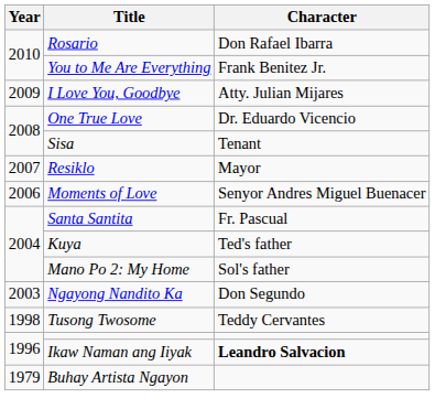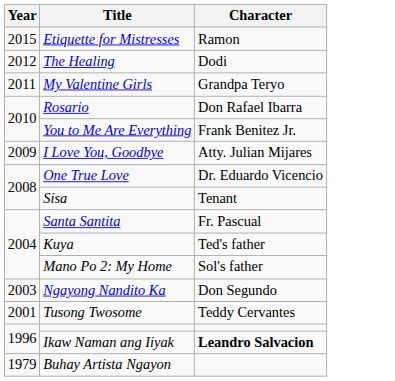+ row: 2015 | Etiquette for Mistresses | Ramon
+ row: 2012 | The Healing | Dodi
+ row: 2011 | My Valentine Girls | Grandpa Teryo
- row: 2007 | Resiklo | Mayor
- row: 2006 | Moments of Love | Senyor Andres Miguel Buenacer
Tusong Twosome | Year: 1998 -> 2001
